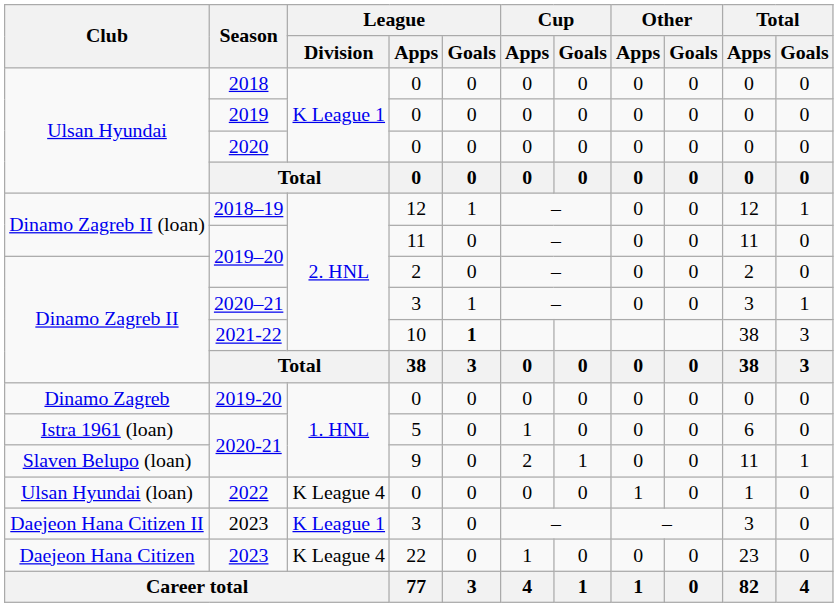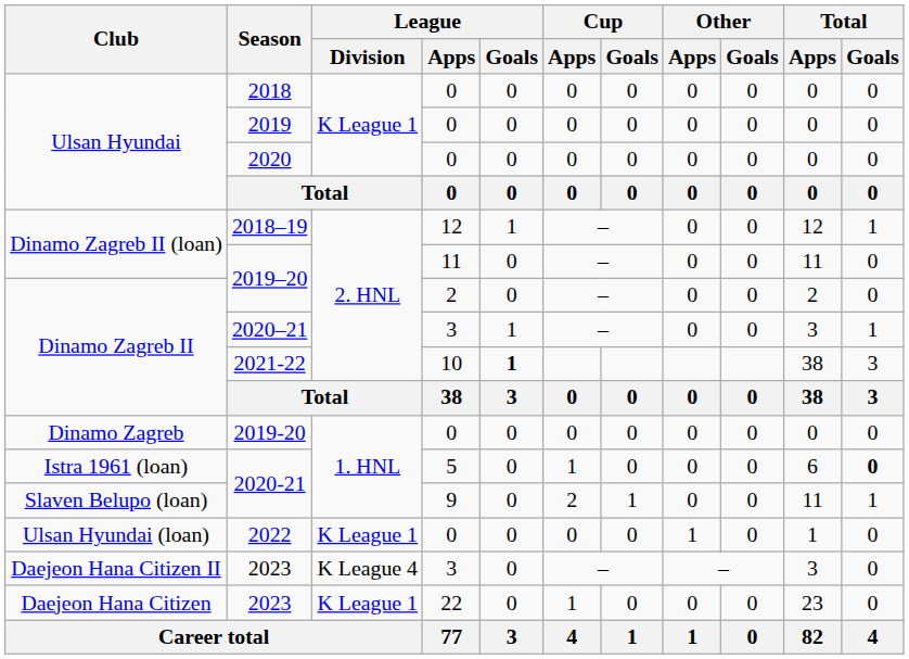Istra 1961 (loan) / 2020-21 | Total / Goals: normal -> bold
2022 | League / Division: K League 4 -> K League 1
Daejeon Hana Citizen II / 2023 | League / Division: K League 1 -> K League 4
Daejeon Hana Citizen / 2023 | League / Division: K League 4 -> K League 1
